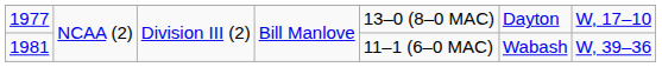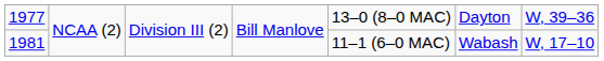1977 | column 7: W, 17–10 -> W, 39–36
1981 | column 7: W, 39–36 -> W, 17–10
